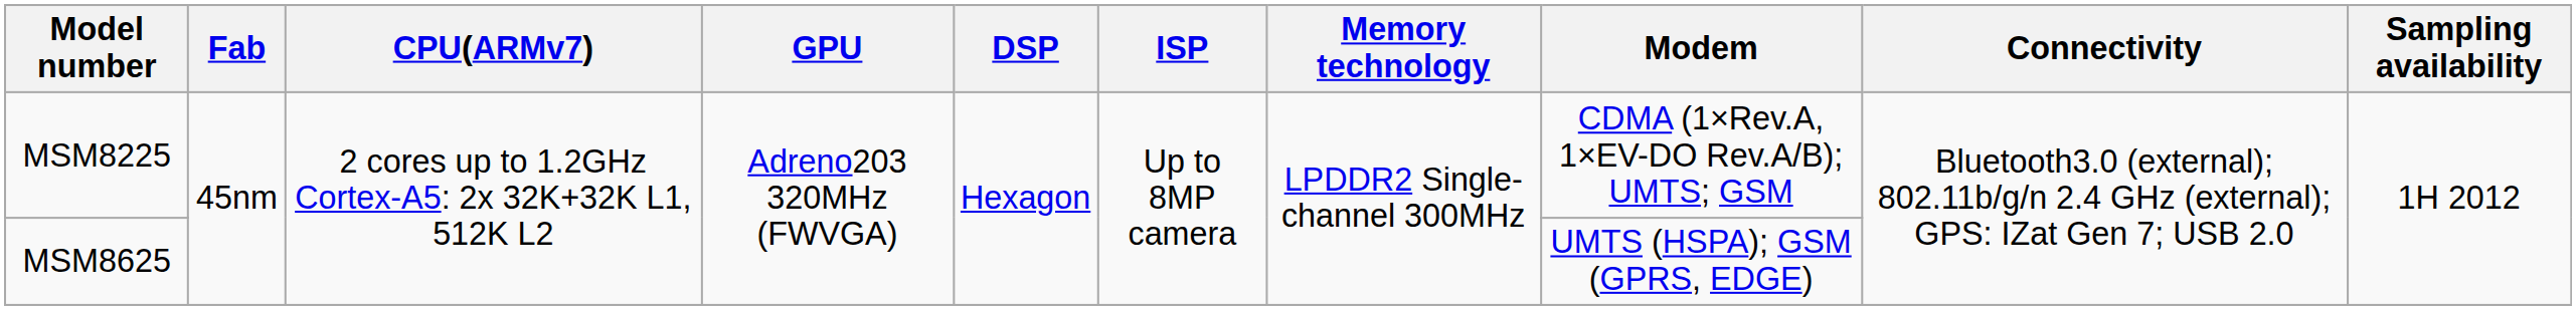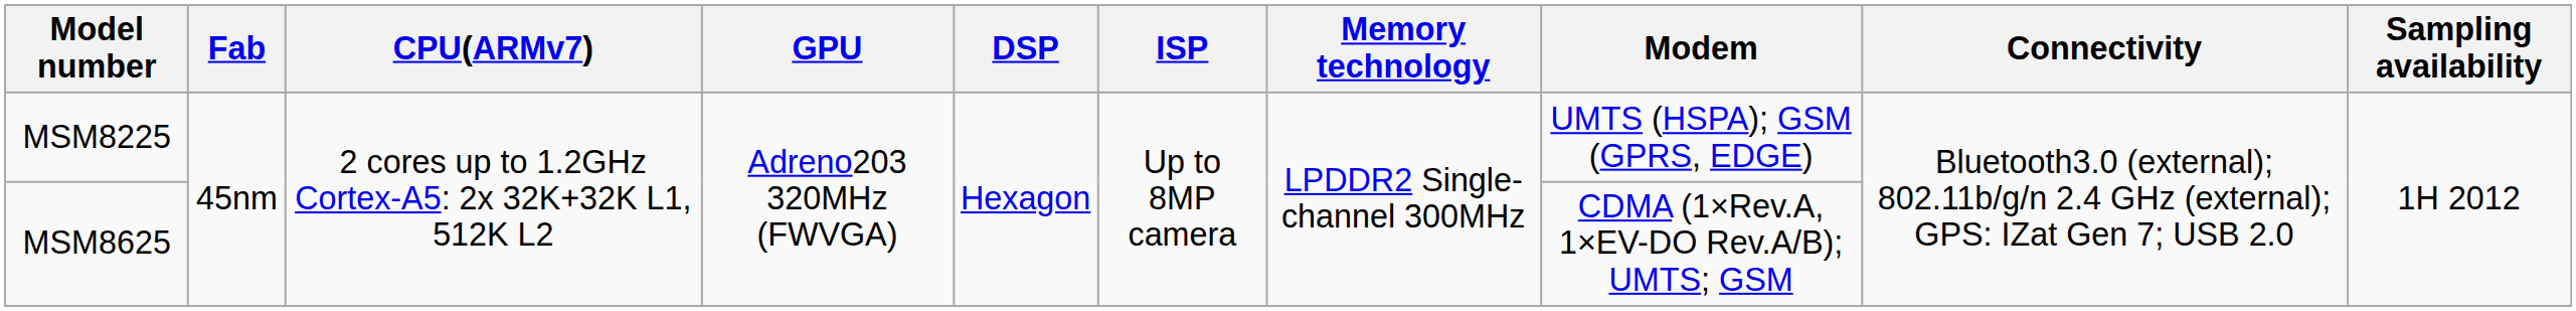MSM8225 | Modem: CDMA (1×Rev.A, 1×EV-DO Rev.A/B); UMTS; GSM -> UMTS (HSPA); GSM (GPRS, EDGE)
MSM8625 | Modem: UMTS (HSPA); GSM (GPRS, EDGE) -> CDMA (1×Rev.A, 1×EV-DO Rev.A/B); UMTS; GSM
